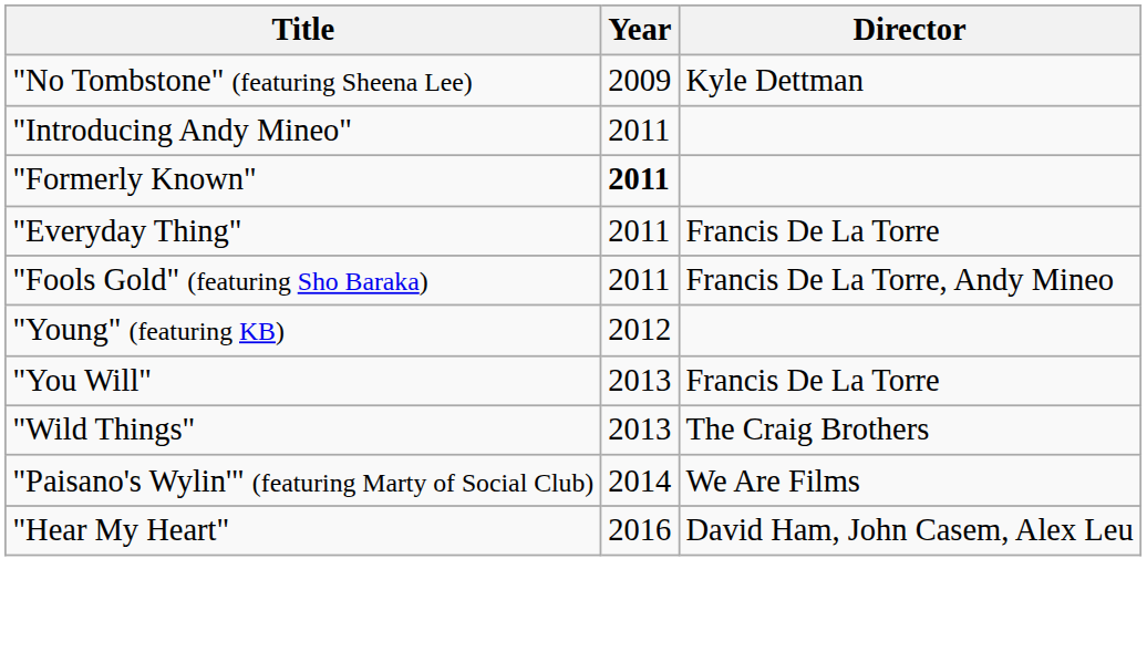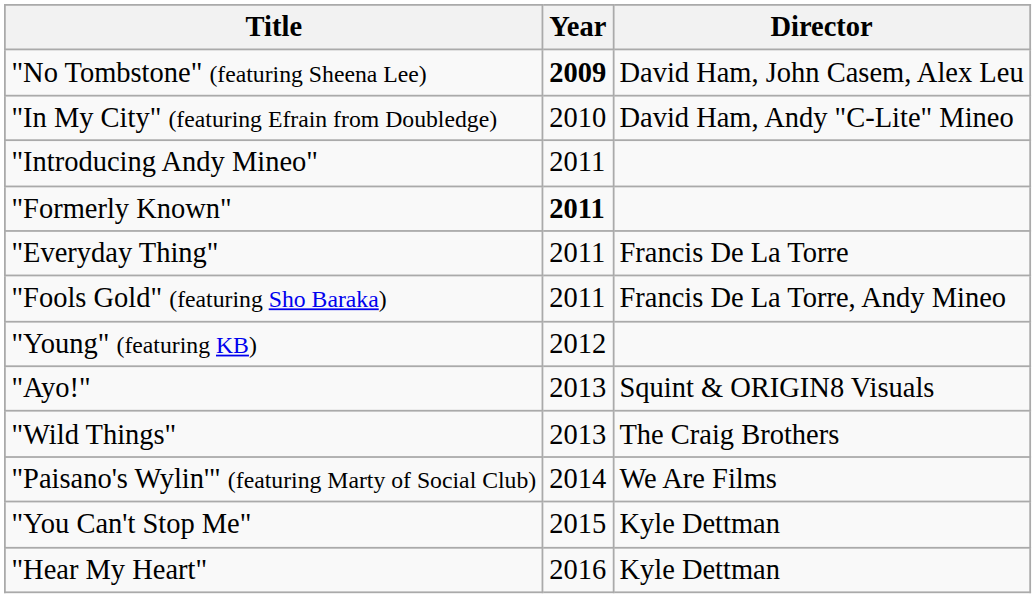"No Tombstone" (featuring Sheena Lee) | Year: normal -> bold
"No Tombstone" (featuring Sheena Lee) | Director: Kyle Dettman -> David Ham, John Casem, Alex Leu
+ row: "In My City" (featuring Efrain from Doubledge) | 2010 | David Ham, Andy "C-Lite" Mineo
+ row: "Ayo!" | 2013 | Squint & ORIGIN8 Visuals
- row: "You Will" | 2013 | Francis De La Torre
+ row: "You Can't Stop Me" | 2015 | Kyle Dettman
"Hear My Heart" | Director: David Ham, John Casem, Alex Leu -> Kyle Dettman
